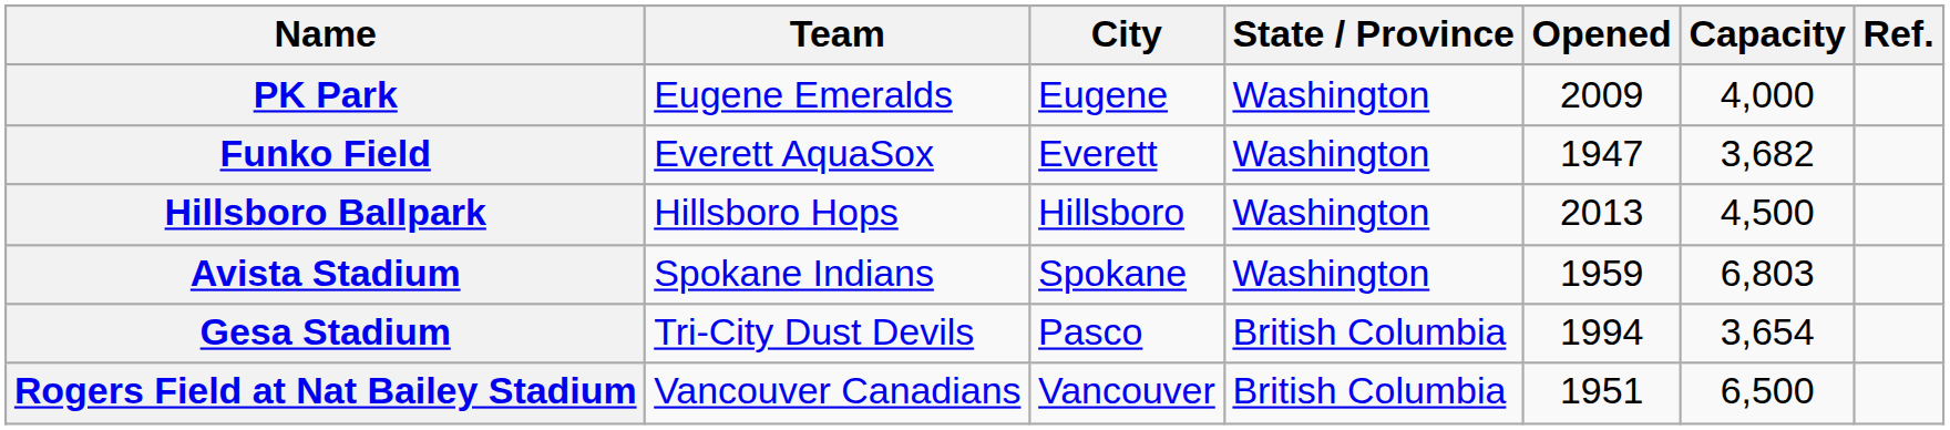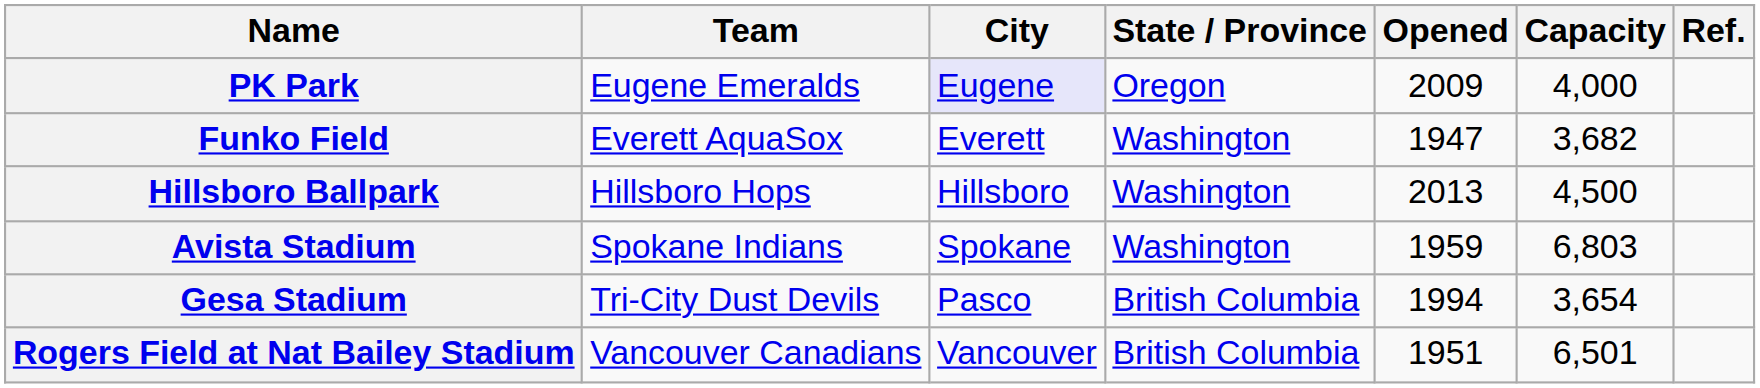PK Park | City: no background -> lavender background
PK Park | State / Province: Washington -> Oregon
Rogers Field at Nat Bailey Stadium | Capacity: 6,500 -> 6,501
